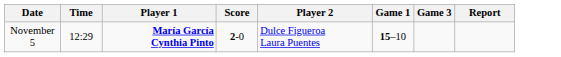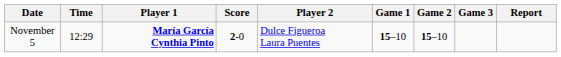+ column: Game 2 | 15–10
